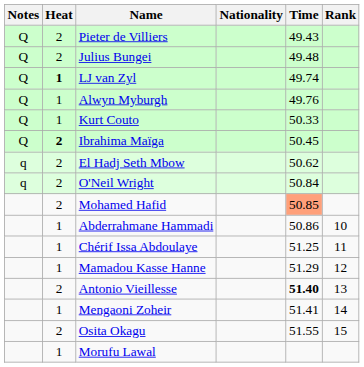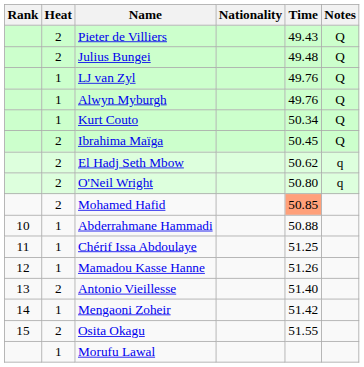columns swapped: Rank <-> Notes
LJ van Zyl | Heat: bold -> normal
LJ van Zyl | Time: 49.74 -> 49.76
Kurt Couto | Time: 50.33 -> 50.34
Ibrahima Maïga | Heat: bold -> normal
O'Neil Wright | Time: 50.84 -> 50.80
Abderrahmane Hammadi | Time: 50.86 -> 50.88
Mamadou Kasse Hanne | Time: 51.29 -> 51.26
Antonio Vieillesse | Time: bold -> normal
Mengaoni Zoheir | Time: 51.41 -> 51.42
